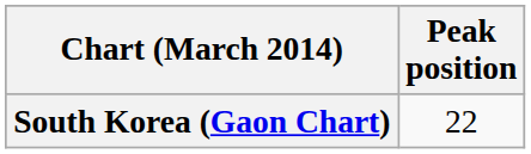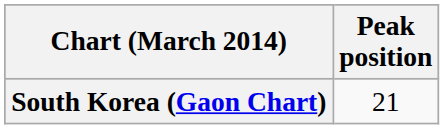South Korea (Gaon Chart) | Peak position: 22 -> 21
